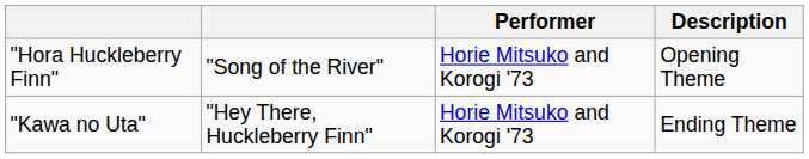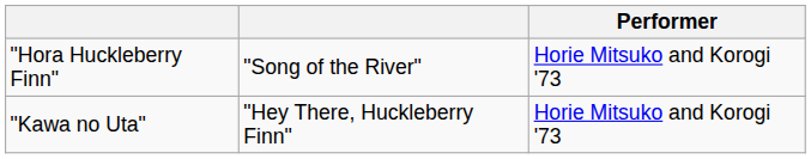- column: Description | Opening Theme | Ending Theme
